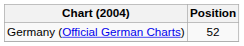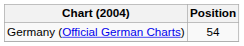Germany (Official German Charts) | Position: 52 -> 54
